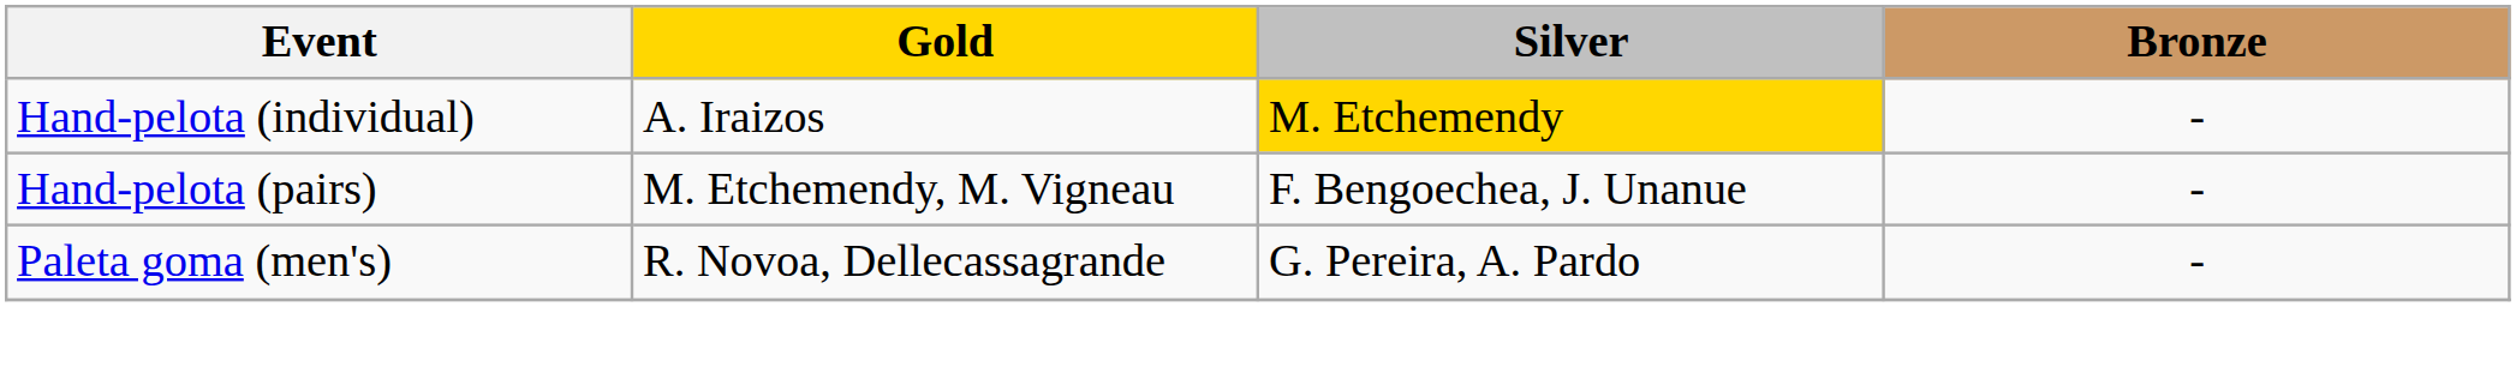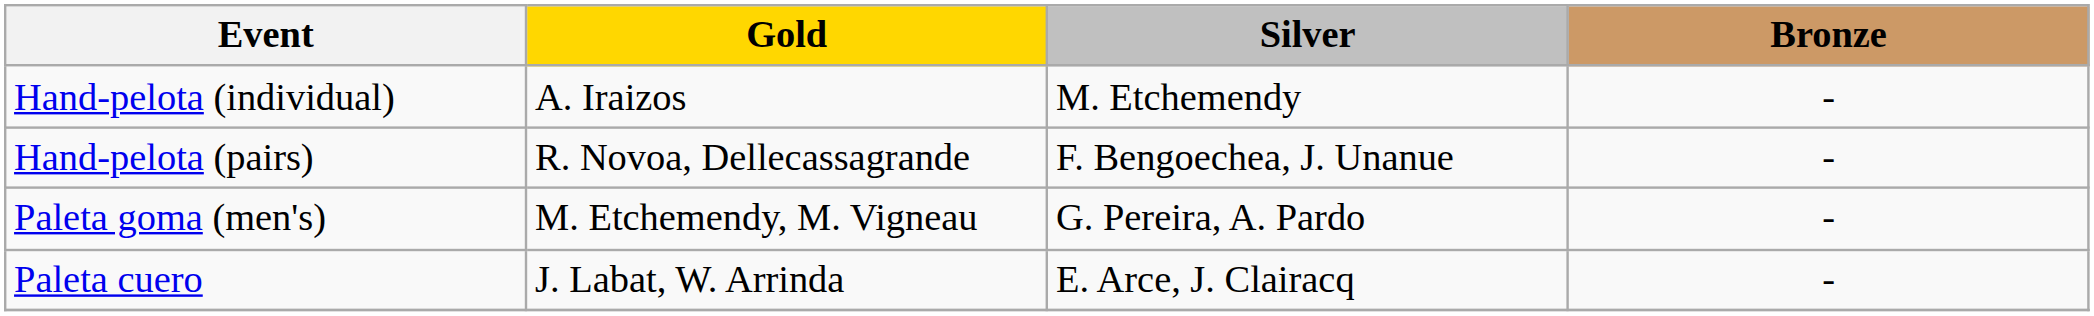Hand-pelota (individual) | Silver: gold background -> no background
Hand-pelota (pairs) | Gold: M. Etchemendy, M. Vigneau -> R. Novoa, Dellecassagrande
Paleta goma (men's) | Gold: R. Novoa, Dellecassagrande -> M. Etchemendy, M. Vigneau
+ row: Paleta cuero | J. Labat, W. Arrinda | E. Arce, J. Clairacq | -
